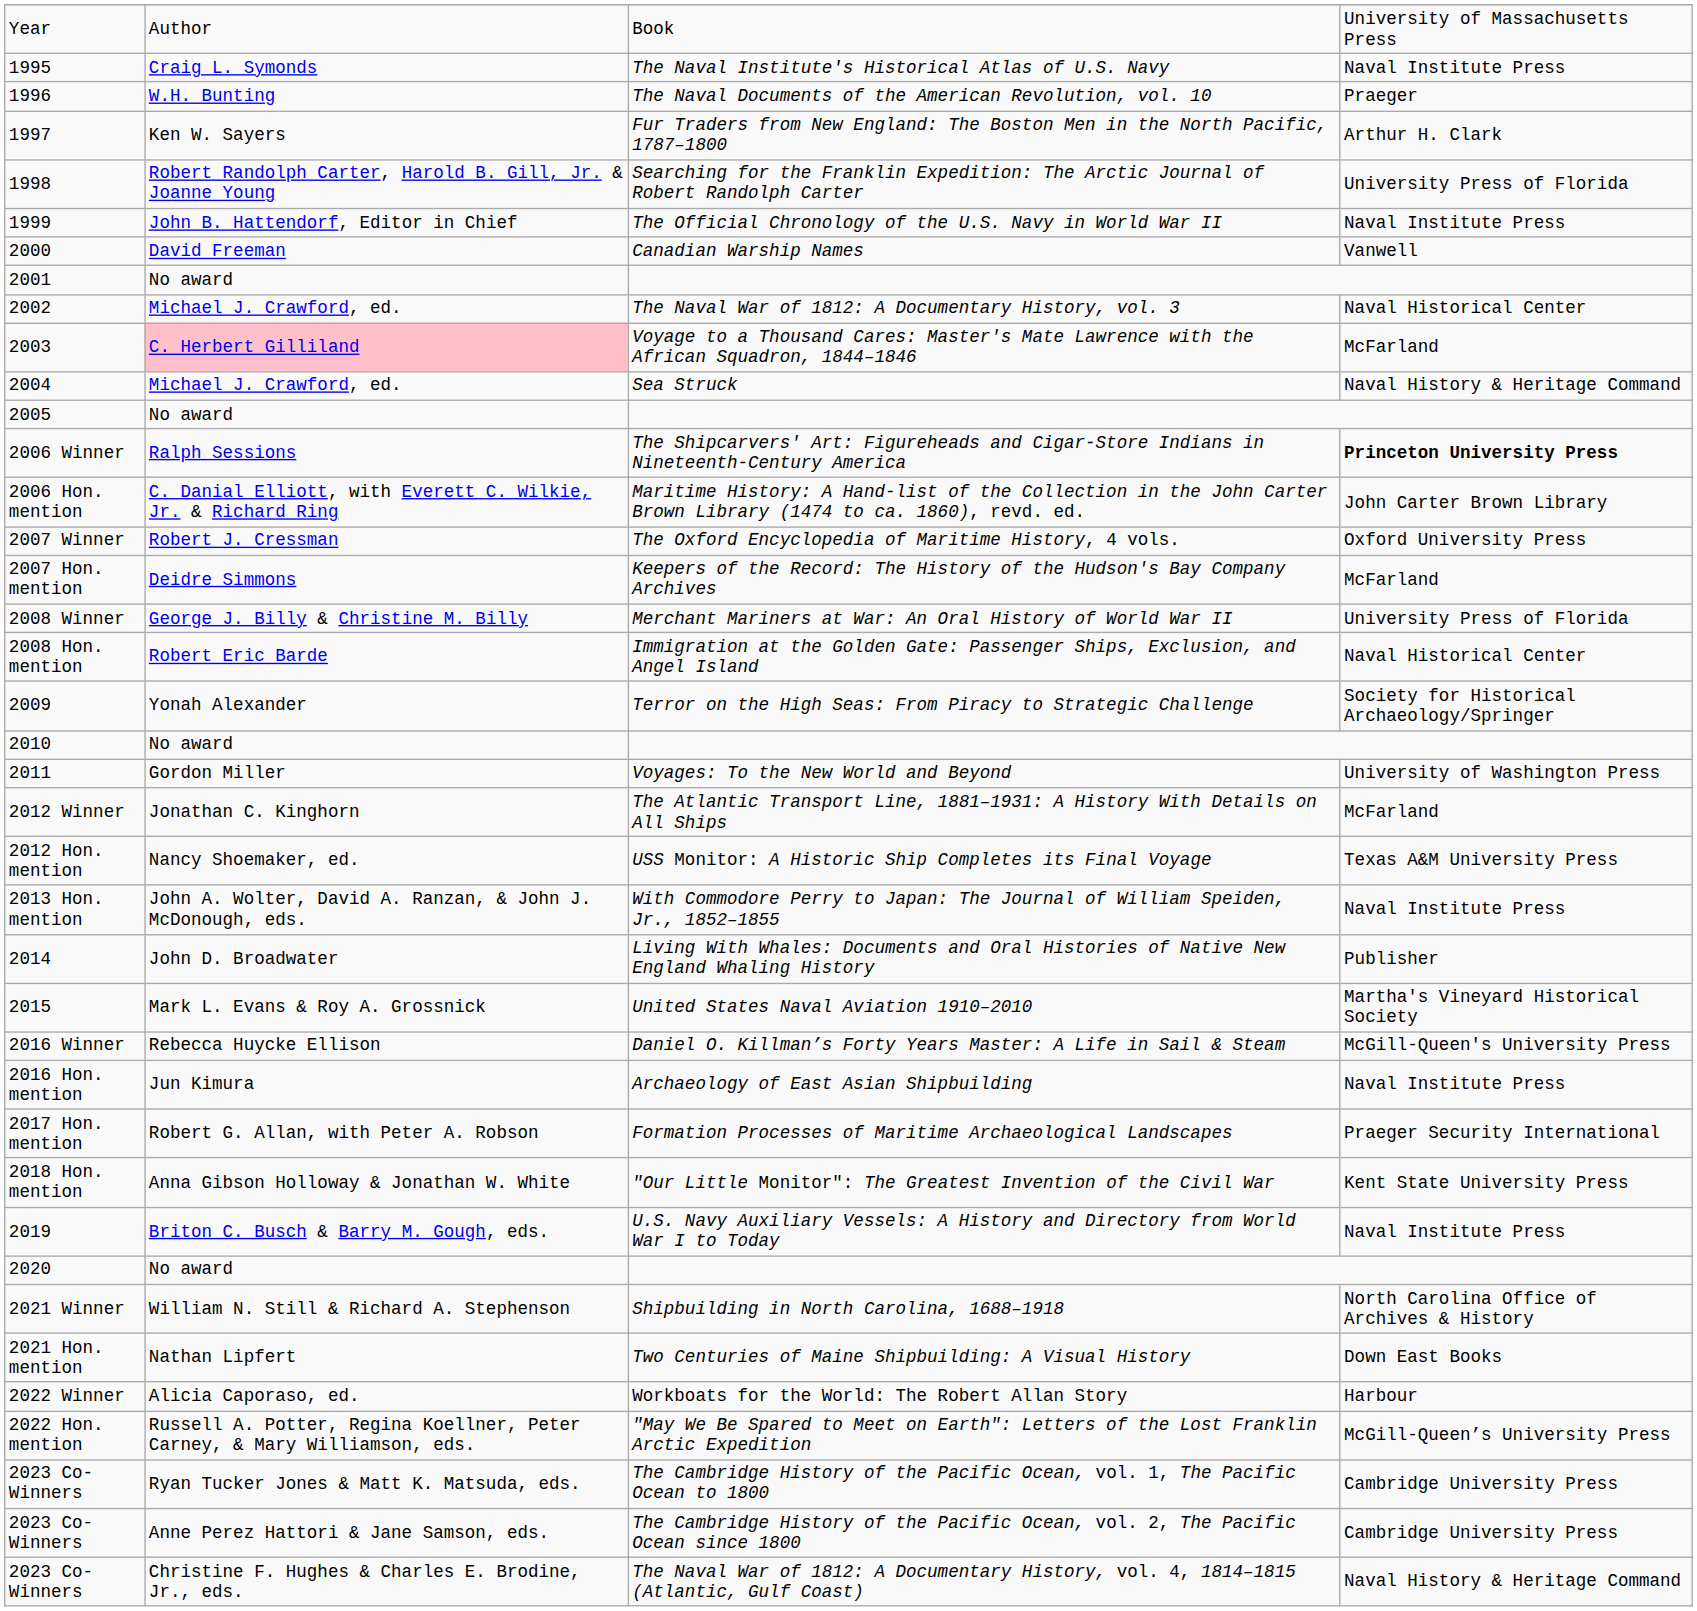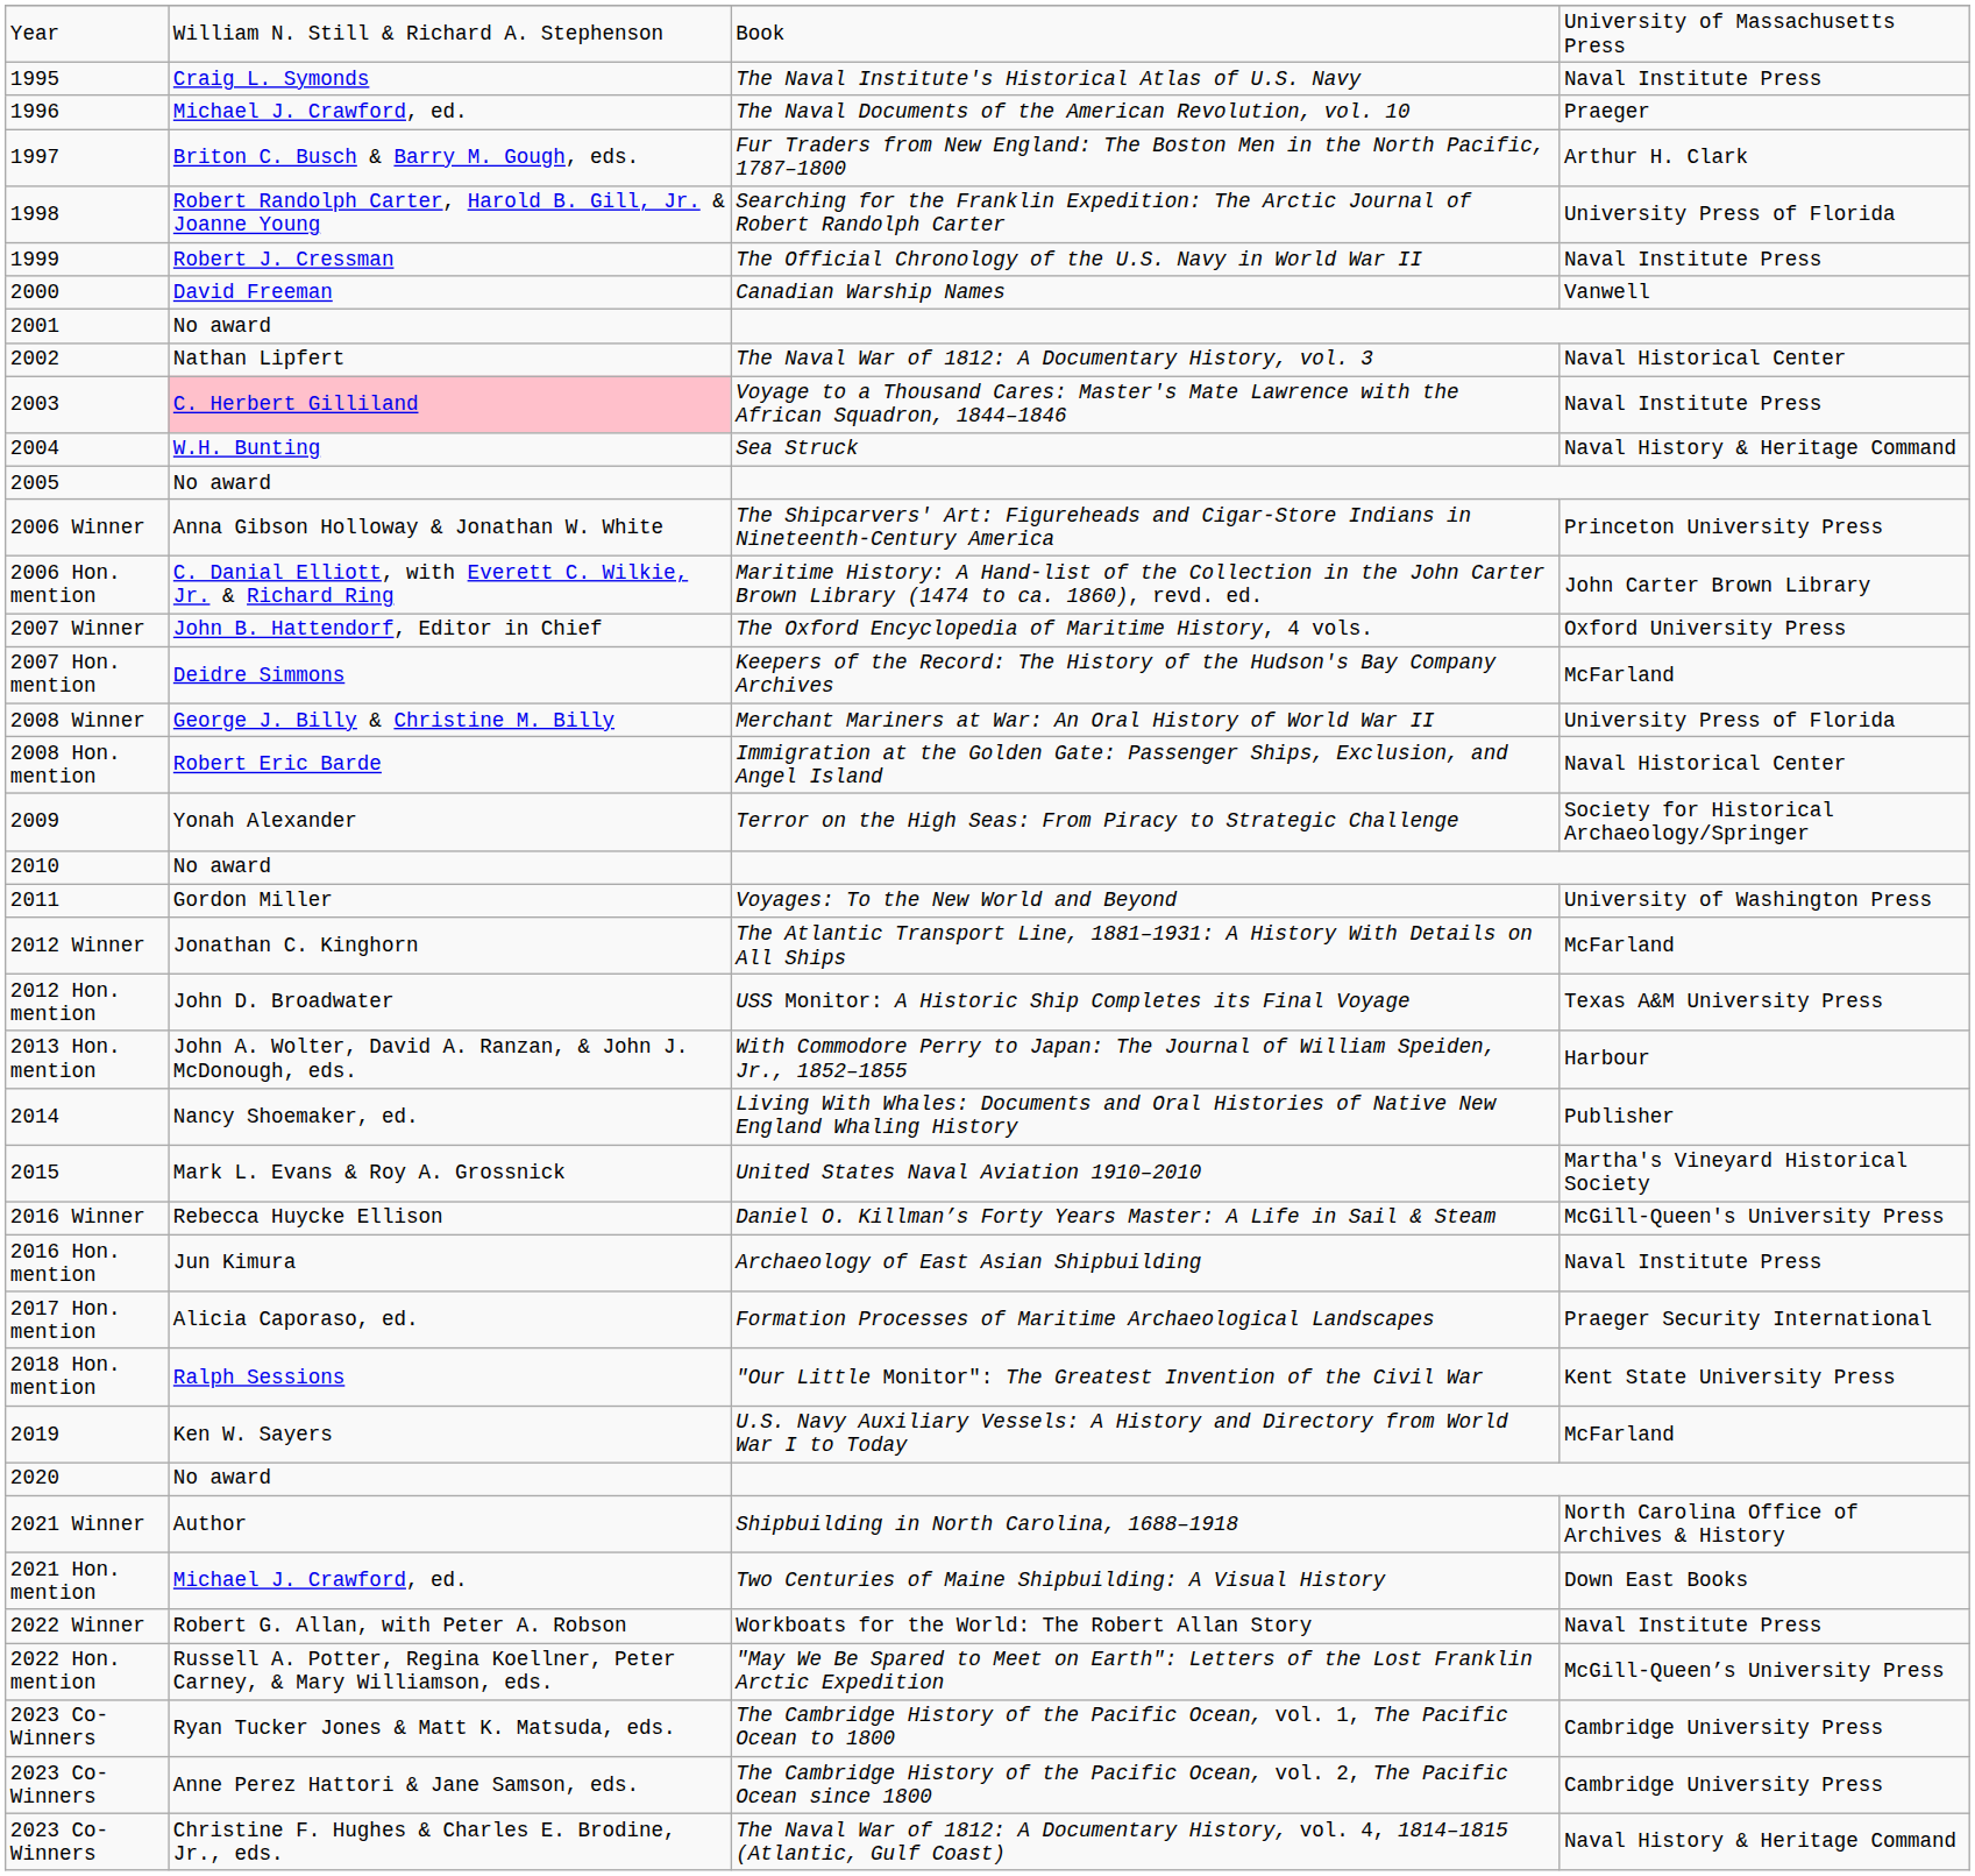Year | column 2: Author -> William N. Still & Richard A. Stephenson
1996 | column 2: W.H. Bunting -> Michael J. Crawford, ed.
1997 | column 2: Ken W. Sayers -> Briton C. Busch & Barry M. Gough, eds.
1999 | column 2: John B. Hattendorf, Editor in Chief -> Robert J. Cressman
2002 | column 2: Michael J. Crawford, ed. -> Nathan Lipfert
2003 | column 4: McFarland -> Naval Institute Press
2004 | column 2: Michael J. Crawford, ed. -> W.H. Bunting
2006 Winner | column 2: Ralph Sessions -> Anna Gibson Holloway & Jonathan W. White
2006 Winner | column 4: bold -> normal
2007 Winner | column 2: Robert J. Cressman -> John B. Hattendorf, Editor in Chief
2012 Hon. mention | column 2: Nancy Shoemaker, ed. -> John D. Broadwater
2013 Hon. mention | column 4: Naval Institute Press -> Harbour
2014 | column 2: John D. Broadwater -> Nancy Shoemaker, ed.
2017 Hon. mention | column 2: Robert G. Allan, with Peter A. Robson -> Alicia Caporaso, ed.
2018 Hon. mention | column 2: Anna Gibson Holloway & Jonathan W. White -> Ralph Sessions
2019 | column 2: Briton C. Busch & Barry M. Gough, eds. -> Ken W. Sayers
2019 | column 4: Naval Institute Press -> McFarland
2021 Winner | column 2: William N. Still & Richard A. Stephenson -> Author
2021 Hon. mention | column 2: Nathan Lipfert -> Michael J. Crawford, ed.
2022 Winner | column 2: Alicia Caporaso, ed. -> Robert G. Allan, with Peter A. Robson
2022 Winner | column 4: Harbour -> Naval Institute Press
